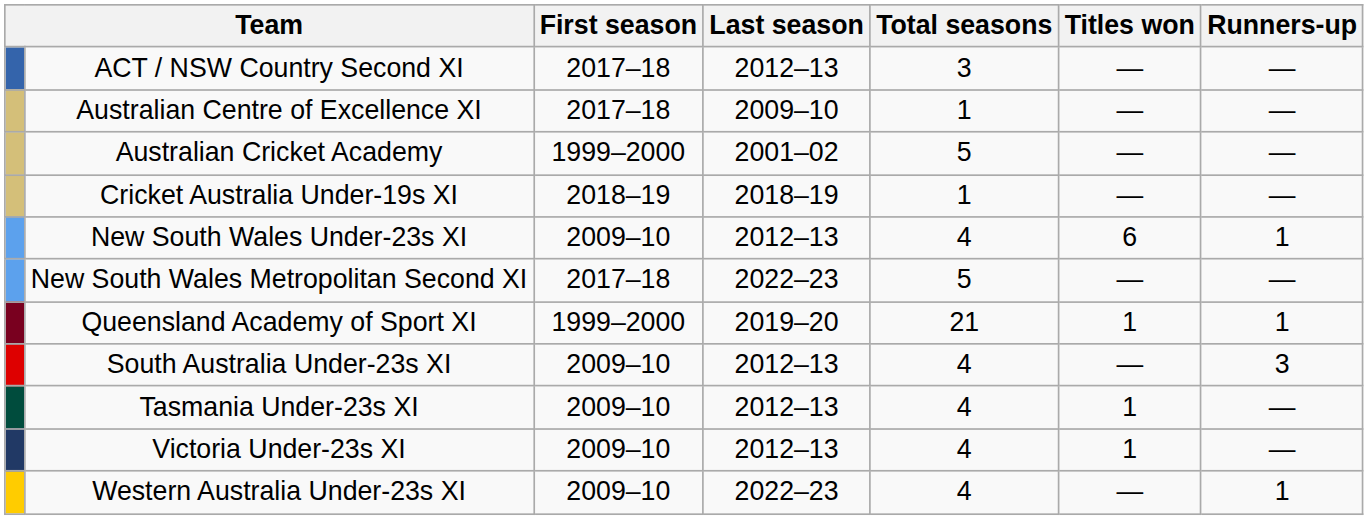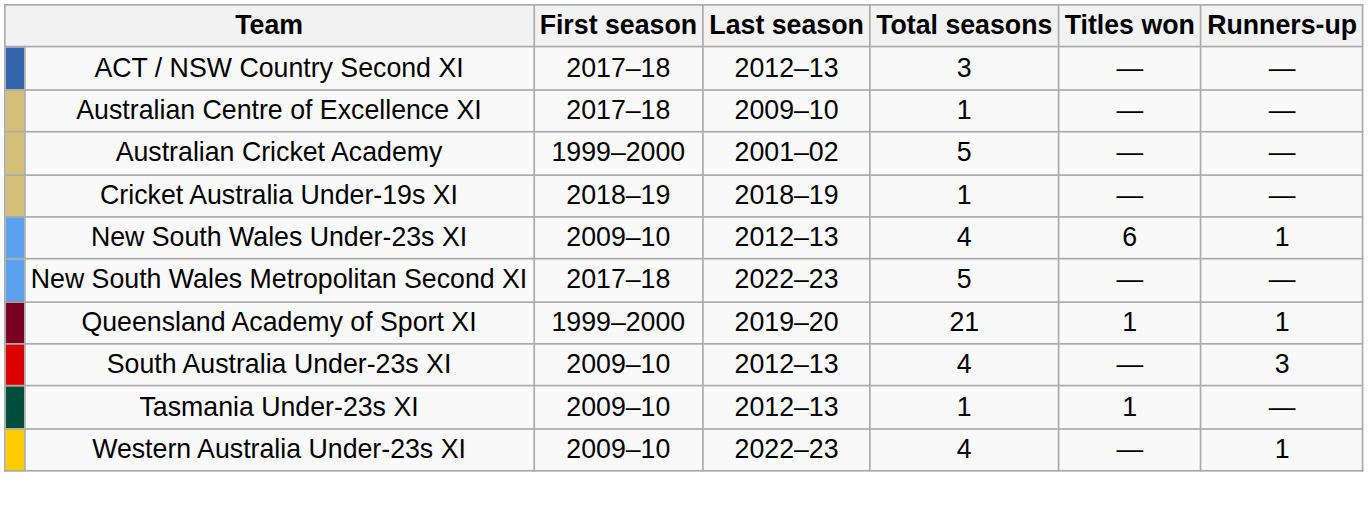Tasmania Under-23s XI | Total seasons: 4 -> 1
- row: Victoria Under-23s XI | 2009–10 | 2012–13 | 4 | 1 | —
